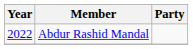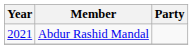Abdur Rashid Mandal | Year: 2022 -> 2021
